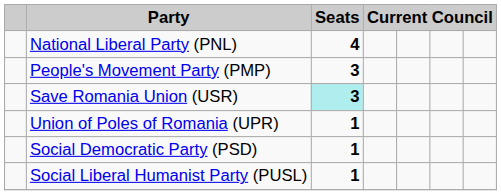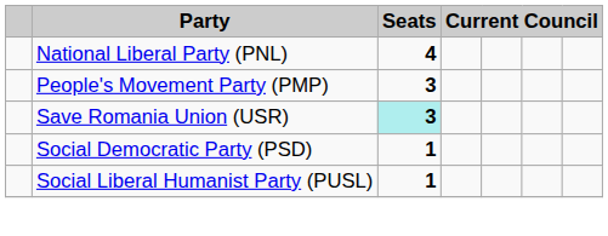- row: Union of Poles of Romania (UPR) | 1
